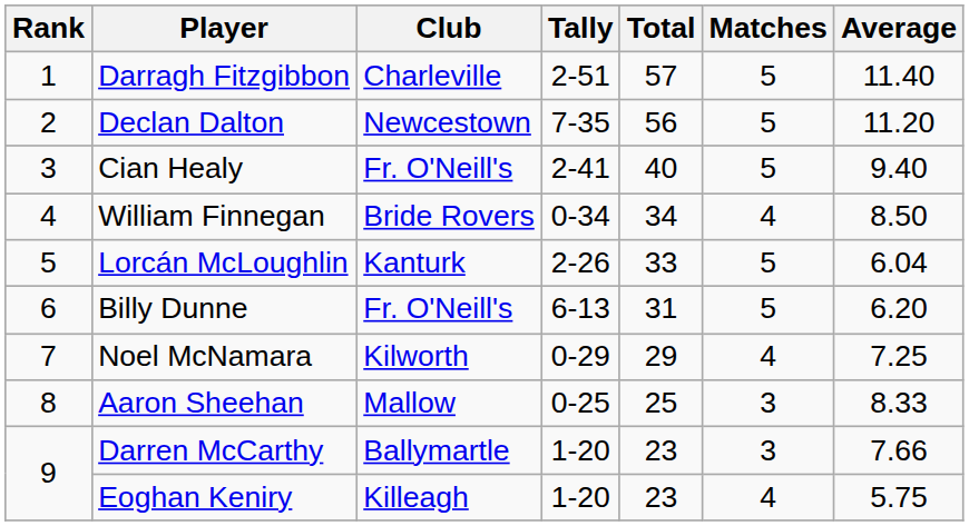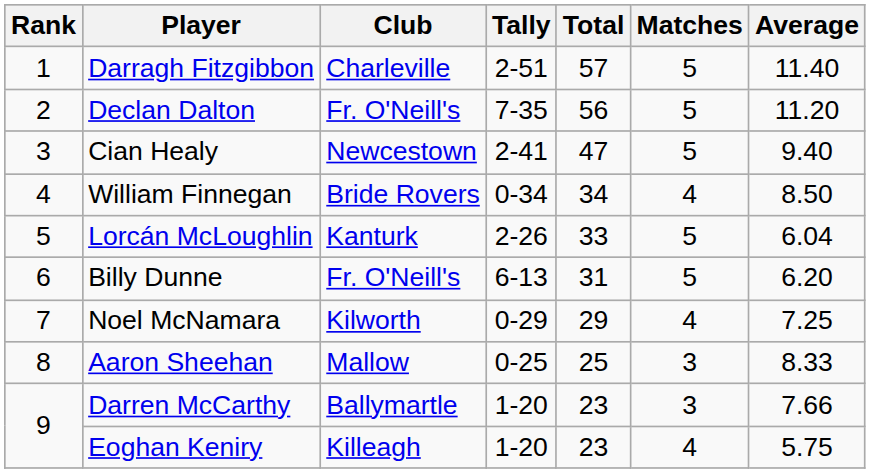Declan Dalton | Club: Newcestown -> Fr. O'Neill's
Cian Healy | Club: Fr. O'Neill's -> Newcestown
Cian Healy | Total: 40 -> 47
